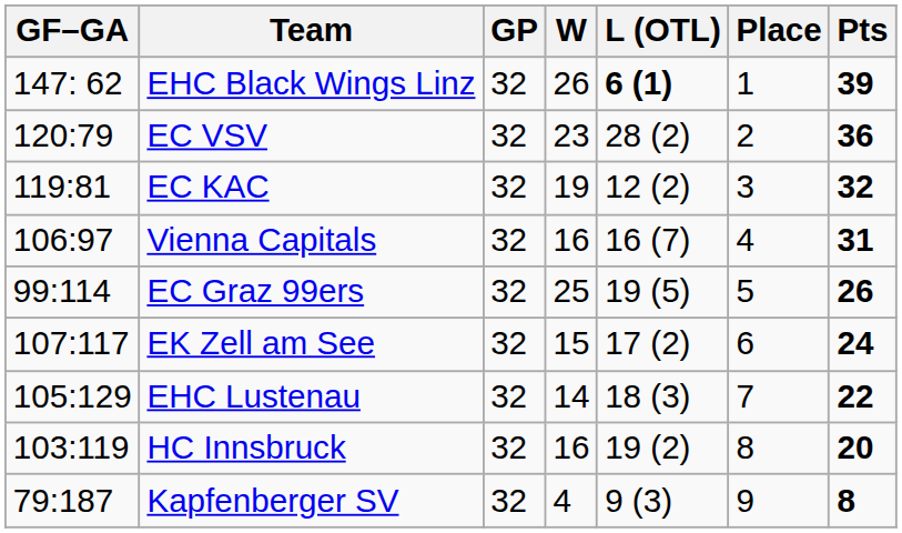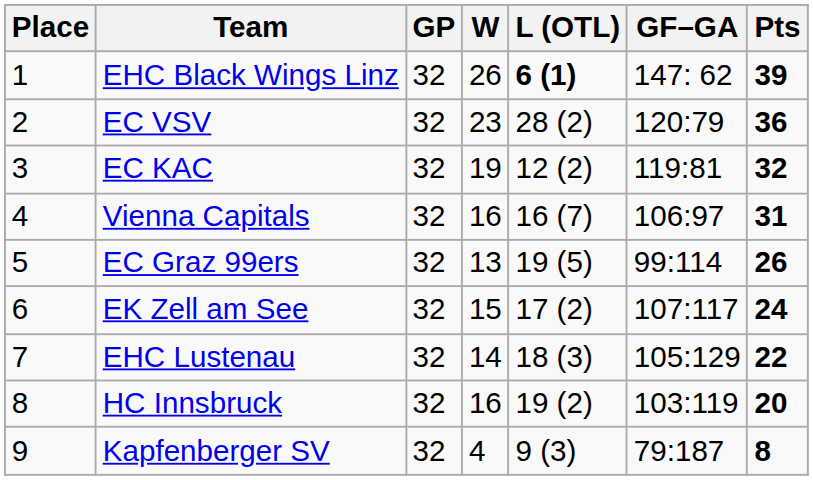columns swapped: Place <-> GF–GA
EC Graz 99ers | W: 25 -> 13
